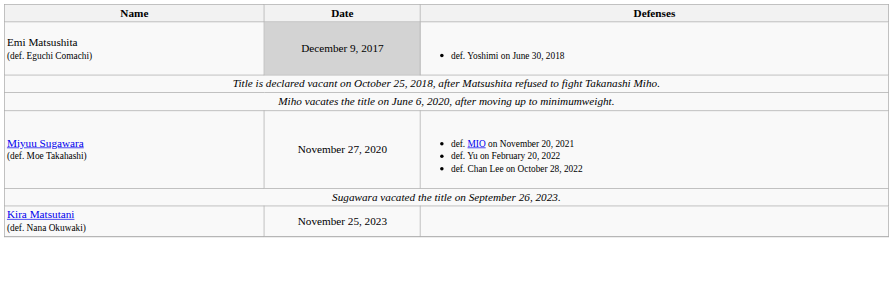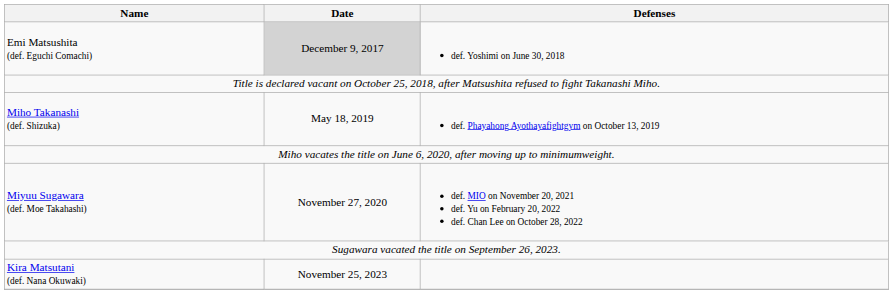+ row: Miho Takanashi (def. Shizuka) | May 18, 2019 | def. Phayahong Ayothayafightgym on October 13, 2019
